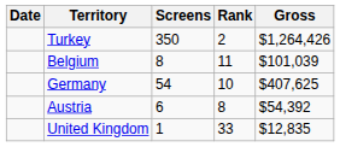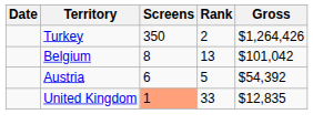Belgium | Rank: 11 -> 13
Belgium | Gross: $101,039 -> $101,042
- row: Germany | 54 | 10 | $407,625
Austria | Rank: 8 -> 5
United Kingdom | Screens: no background -> lightsalmon background
